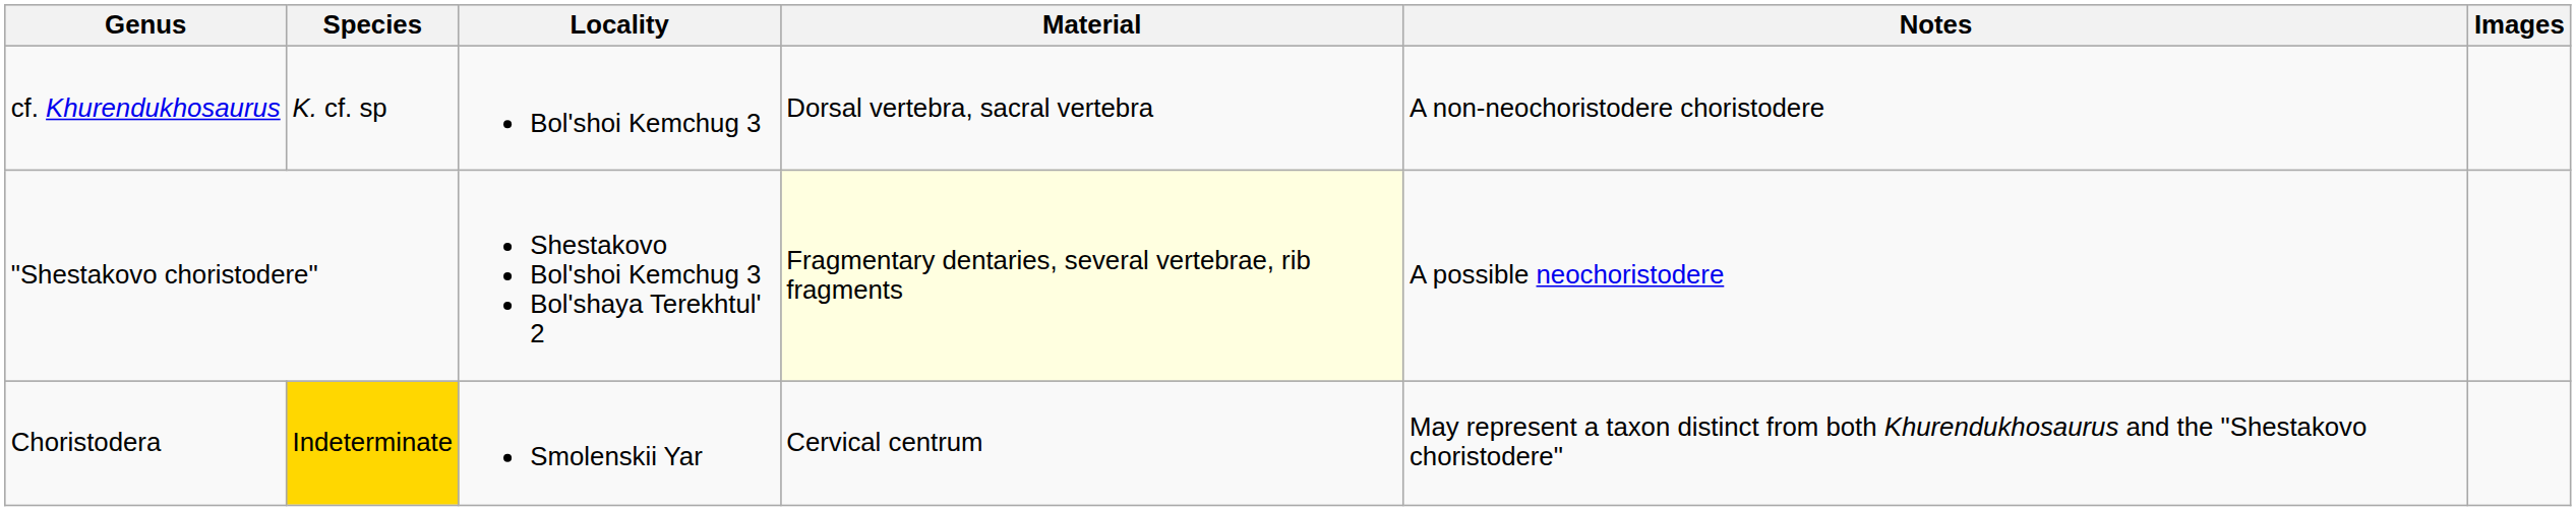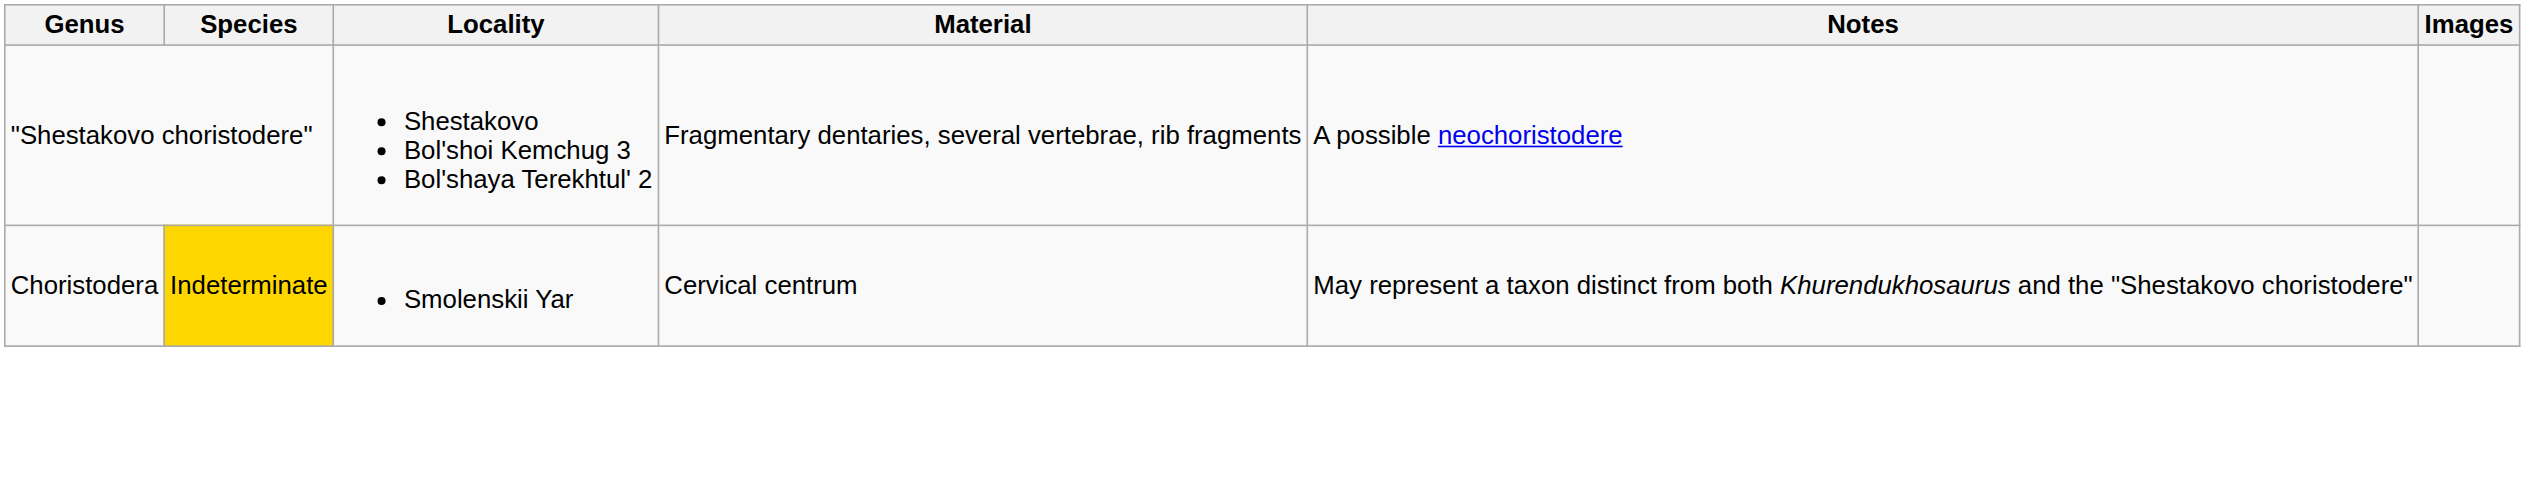- row: cf. Khurendukhosaurus | K. cf. sp | Bol'shoi Kemchug 3 | Dorsal vertebra, sacral vertebra | A non-neochoristodere choristodere
"Shestakovo choristodere" | Material: lightyellow background -> no background
